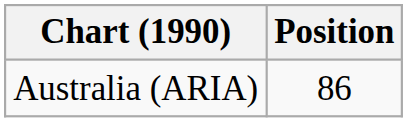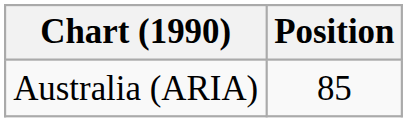Australia (ARIA) | Position: 86 -> 85
